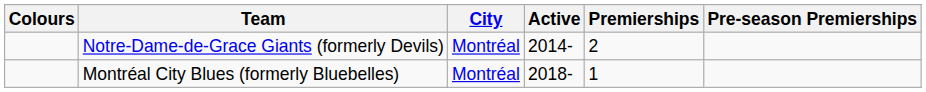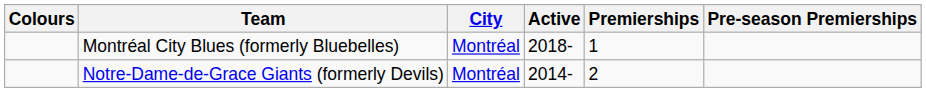rows swapped: Notre-Dame-de-Grace Giants (formerly Devils) <-> Montréal City Blues (formerly Bluebelles)
